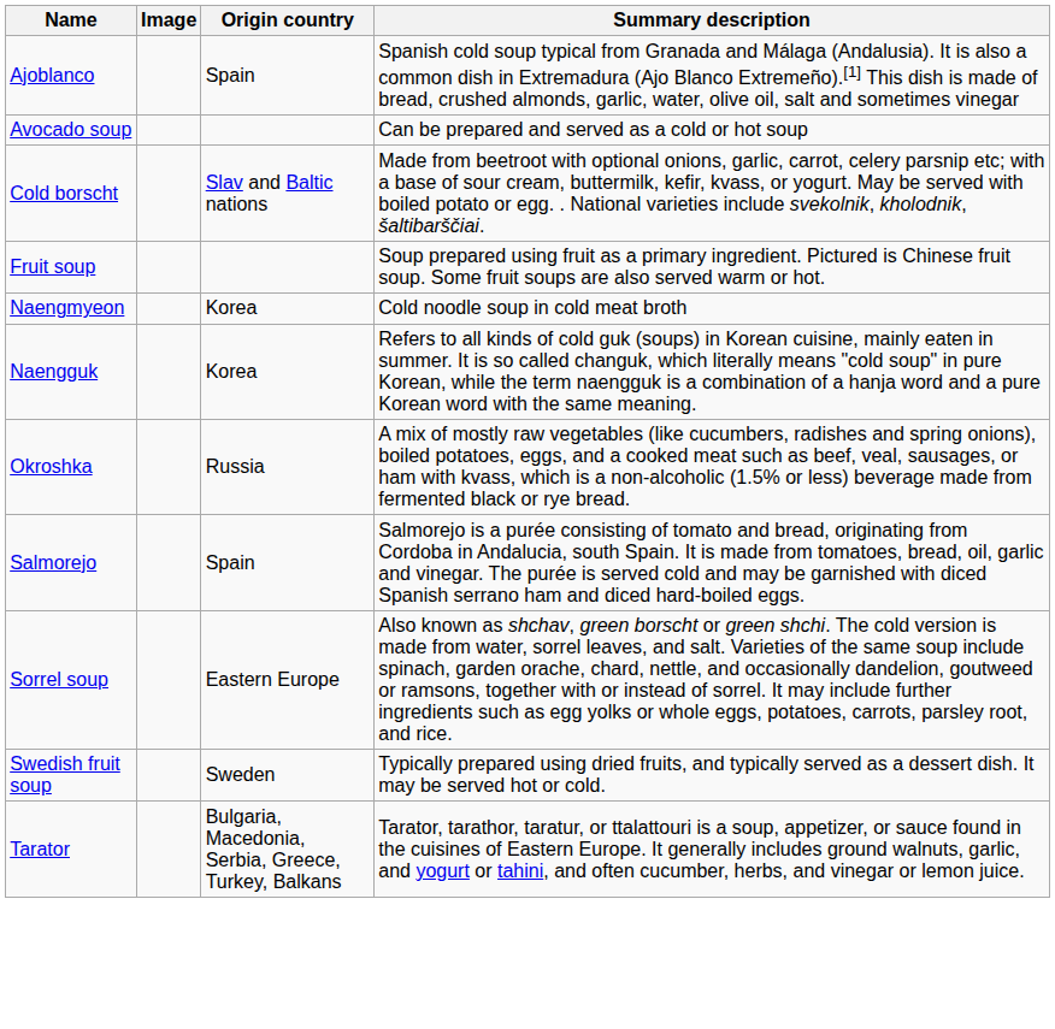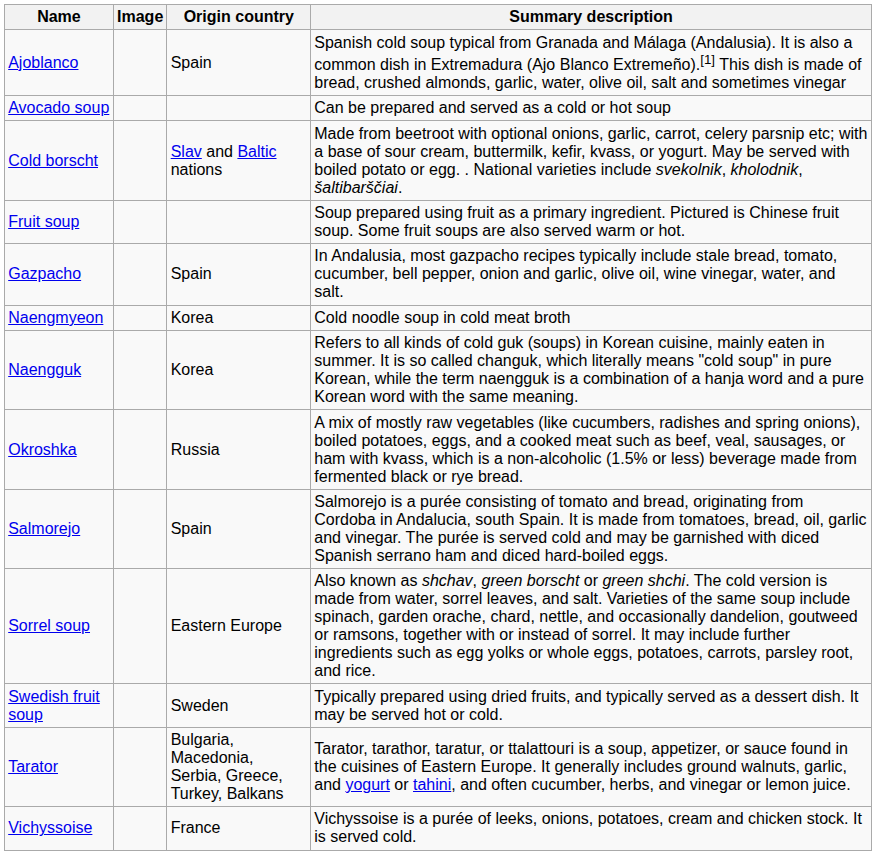+ row: Gazpacho | Spain | In Andalusia, most gazpacho recipes typically include stale bread, tomato, cucumber, bell pepper, onion and garlic, olive oil, wine vinegar, water, and salt.
+ row: Vichyssoise | France | Vichyssoise is a purée of leeks, onions, potatoes, cream and chicken stock. It is served cold.
